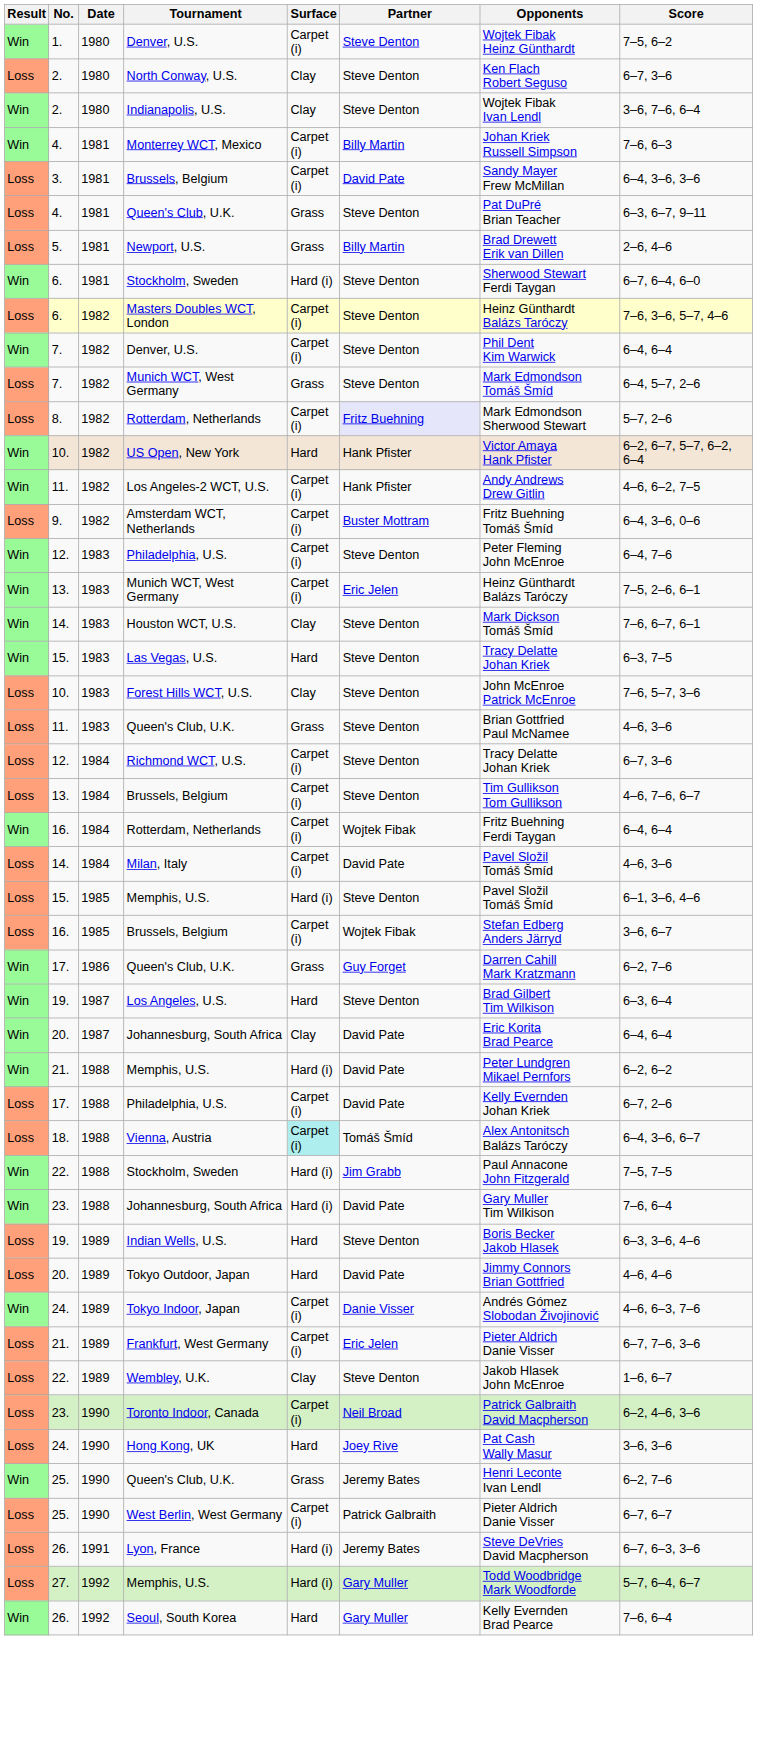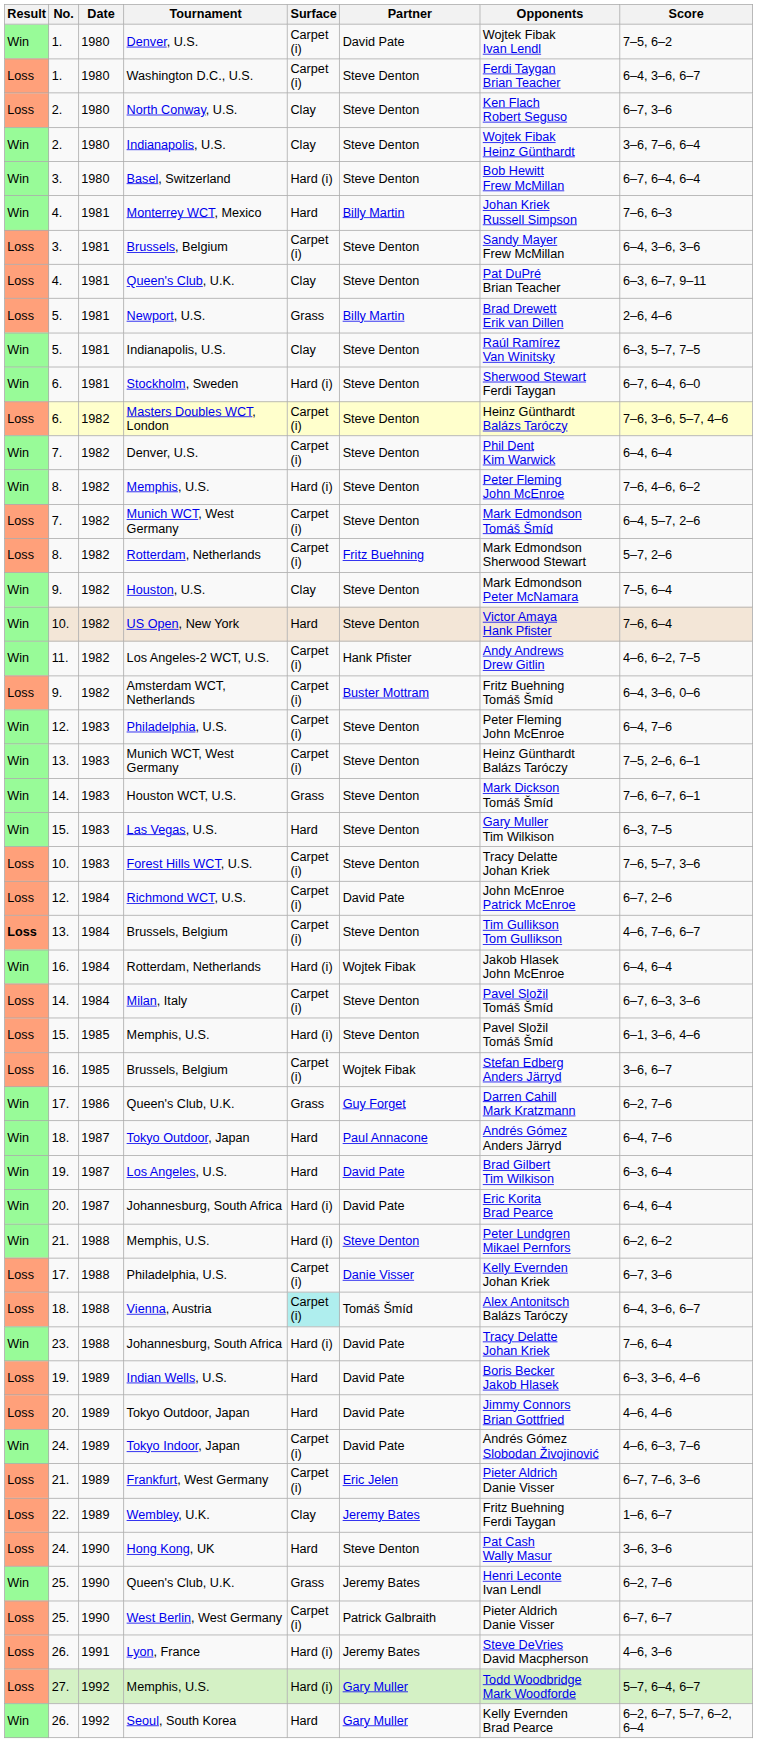1. / Denver, U.S. | Partner: Steve Denton -> David Pate
1. / Denver, U.S. | Opponents: Wojtek Fibak Heinz Günthardt -> Wojtek Fibak Ivan Lendl
+ row: Loss | 1. | 1980 | Washington D.C., U.S. | Carpet (i) | Steve Denton | Ferdi Taygan Brian Teacher | 6–4, 3–6, 6–7
2. / Indianapolis, U.S. | Opponents: Wojtek Fibak Ivan Lendl -> Wojtek Fibak Heinz Günthardt
+ row: Win | 3. | 1980 | Basel, Switzerland | Hard (i) | Steve Denton | Bob Hewitt Frew McMillan | 6–7, 6–4, 6–4
Monterrey WCT, Mexico | Surface: Carpet (i) -> Hard
3. / Brussels, Belgium | Partner: David Pate -> Steve Denton
4. / Queen's Club, U.K. | Surface: Grass -> Clay
+ row: Win | 5. | 1981 | Indianapolis, U.S. | Clay | Steve Denton | Raúl Ramírez Van Winitsky | 6–3, 5–7, 7–5
+ row: Win | 8. | 1982 | Memphis, U.S. | Hard (i) | Steve Denton | Peter Fleming John McEnroe | 7–6, 4–6, 6–2
7. / Munich WCT, West Germany | Surface: Grass -> Carpet (i)
8. / Rotterdam, Netherlands | Partner: lavender background -> no background
+ row: Win | 9. | 1982 | Houston, U.S. | Clay | Steve Denton | Mark Edmondson Peter McNamara | 7–5, 6–4
US Open, New York | Partner: Hank Pfister -> Steve Denton
US Open, New York | Score: 6–2, 6–7, 5–7, 6–2, 6–4 -> 7–6, 6–4
13. / Munich WCT, West Germany | Partner: Eric Jelen -> Steve Denton
Houston WCT, U.S. | Surface: Clay -> Grass
Las Vegas, U.S. | Opponents: Tracy Delatte Johan Kriek -> Gary Muller Tim Wilkison
Forest Hills WCT, U.S. | Surface: Clay -> Carpet (i)
Forest Hills WCT, U.S. | Opponents: John McEnroe Patrick McEnroe -> Tracy Delatte Johan Kriek
- row: Loss | 11. | 1983 | Queen's Club, U.K. | Grass | Steve Denton | Brian Gottfried Paul McNamee | 4–6, 3–6
Richmond WCT, U.S. | Partner: Steve Denton -> David Pate
Richmond WCT, U.S. | Opponents: Tracy Delatte Johan Kriek -> John McEnroe Patrick McEnroe
Richmond WCT, U.S. | Score: 6–7, 3–6 -> 6–7, 2–6
13. / Brussels, Belgium | Result: normal -> bold
16. / Rotterdam, Netherlands | Surface: Carpet (i) -> Hard (i)
16. / Rotterdam, Netherlands | Opponents: Fritz Buehning Ferdi Taygan -> Jakob Hlasek John McEnroe
Milan, Italy | Partner: David Pate -> Steve Denton
Milan, Italy | Score: 4–6, 3–6 -> 6–7, 6–3, 3–6
+ row: Win | 18. | 1987 | Tokyo Outdoor, Japan | Hard | Paul Annacone | Andrés Gómez Anders Järryd | 6–4, 7–6
Los Angeles, U.S. | Partner: Steve Denton -> David Pate
20. / Johannesburg, South Africa | Surface: Clay -> Hard (i)
21. / Memphis, U.S. | Partner: David Pate -> Steve Denton
17. / Philadelphia, U.S. | Partner: David Pate -> Danie Visser
17. / Philadelphia, U.S. | Score: 6–7, 2–6 -> 6–7, 3–6
- row: Win | 22. | 1988 | Stockholm, Sweden | Hard (i) | Jim Grabb | Paul Annacone John Fitzgerald | 7–5, 7–5
23. / Johannesburg, South Africa | Opponents: Gary Muller Tim Wilkison -> Tracy Delatte Johan Kriek
Indian Wells, U.S. | Partner: Steve Denton -> David Pate
Tokyo Indoor, Japan | Partner: Danie Visser -> David Pate
Wembley, U.K. | Partner: Steve Denton -> Jeremy Bates
Wembley, U.K. | Opponents: Jakob Hlasek John McEnroe -> Fritz Buehning Ferdi Taygan
- row: Loss | 23. | 1990 | Toronto Indoor, Canada | Carpet (i) | Neil Broad | Patrick Galbraith David Macpherson | 6–2, 4–6, 3–6
Hong Kong, UK | Partner: Joey Rive -> Steve Denton
Lyon, France | Score: 6–7, 6–3, 3–6 -> 4–6, 3–6
Seoul, South Korea | Score: 7–6, 6–4 -> 6–2, 6–7, 5–7, 6–2, 6–4
